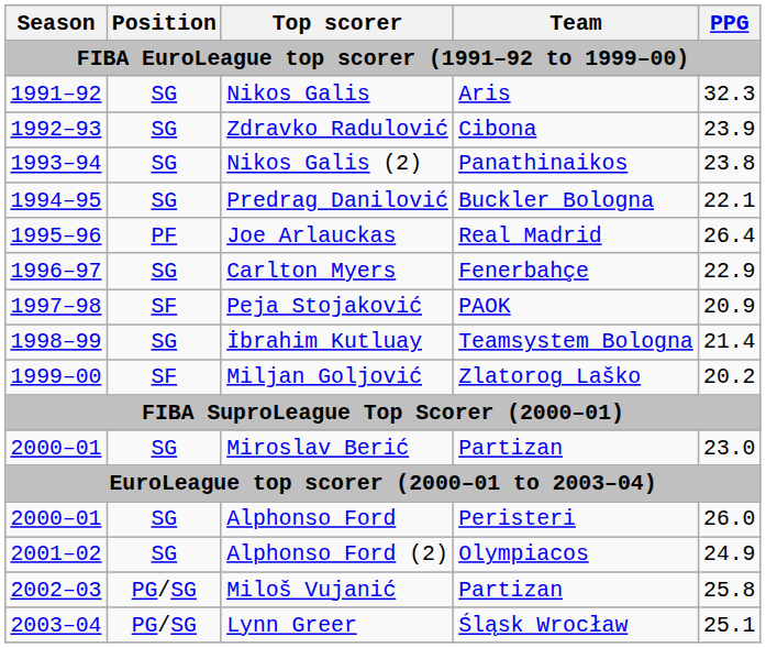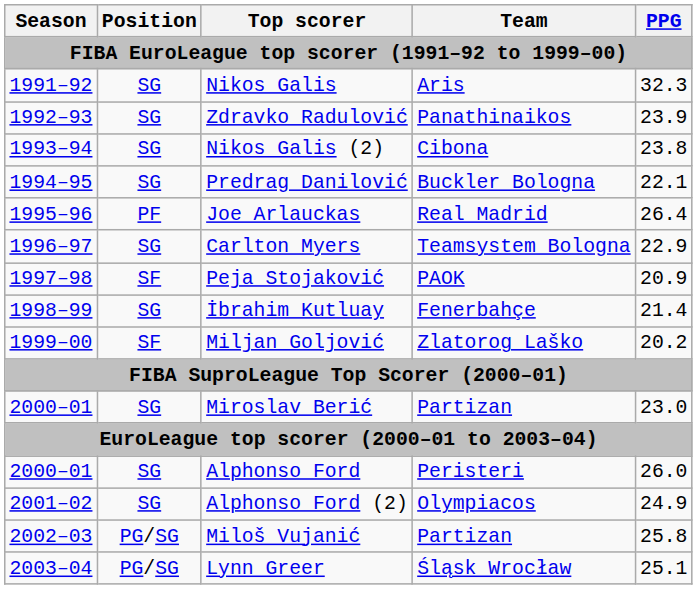Zdravko Radulović | Team: Cibona -> Panathinaikos
Nikos Galis (2) | Team: Panathinaikos -> Cibona
Carlton Myers | Team: Fenerbahçe -> Teamsystem Bologna
İbrahim Kutluay | Team: Teamsystem Bologna -> Fenerbahçe
